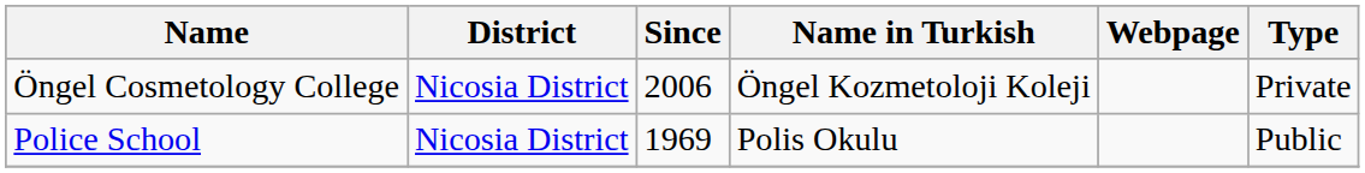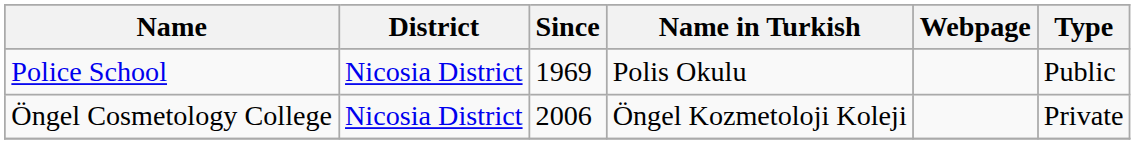rows swapped: Police School <-> Öngel Cosmetology College
